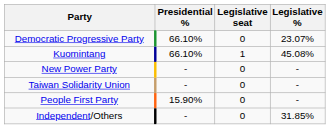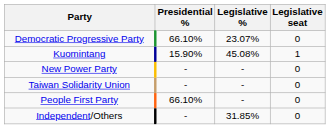columns swapped: Legislative seat <-> Legislative %
Kuomintang | Presidential %: 66.10% -> 15.90%
People First Party | Presidential %: 15.90% -> 66.10%
